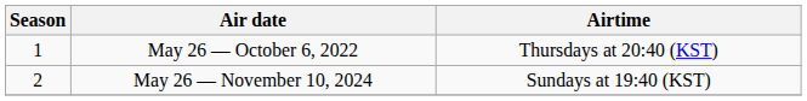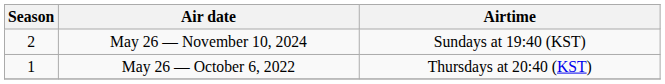rows swapped: May 26 — October 6, 2022 <-> May 26 — November 10, 2024
